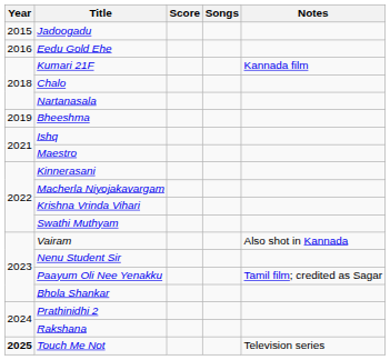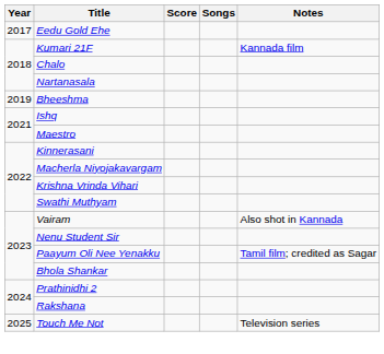- row: 2015 | Jadoogadu
Eedu Gold Ehe | Year: 2016 -> 2017
Touch Me Not | Year: bold -> normal
